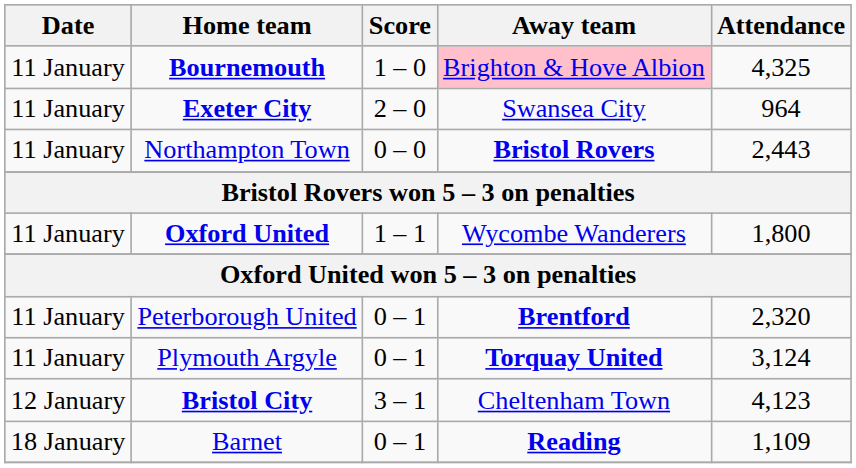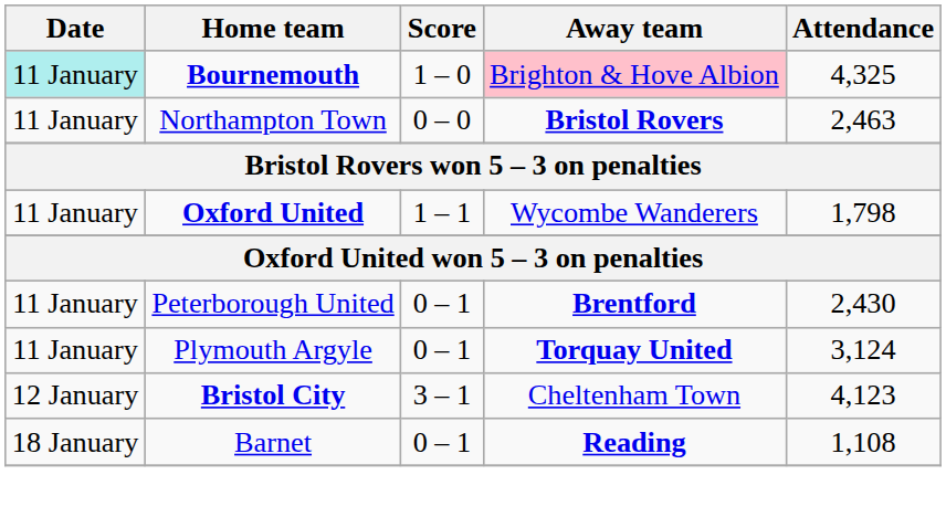Bournemouth | Date: no background -> paleturquoise background
- row: 11 January | Exeter City | 2 – 0 | Swansea City | 964
Northampton Town | Attendance: 2,443 -> 2,463
Oxford United | Attendance: 1,800 -> 1,798
Peterborough United | Attendance: 2,320 -> 2,430
Barnet | Attendance: 1,109 -> 1,108
